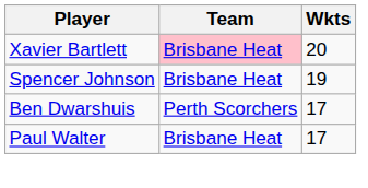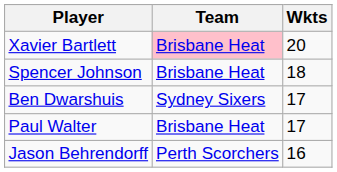Spencer Johnson | Wkts: 19 -> 18
Ben Dwarshuis | Team: Perth Scorchers -> Sydney Sixers
+ row: Jason Behrendorff | Perth Scorchers | 16
